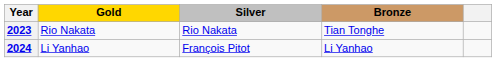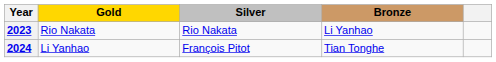2023 | Bronze: Tian Tonghe -> Li Yanhao
2024 | Bronze: Li Yanhao -> Tian Tonghe
